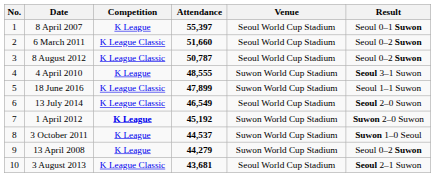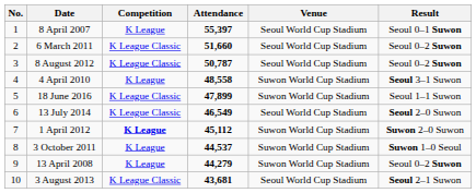4 April 2010 | Attendance: 48,555 -> 48,558
1 April 2012 | Attendance: 45,192 -> 45,112
